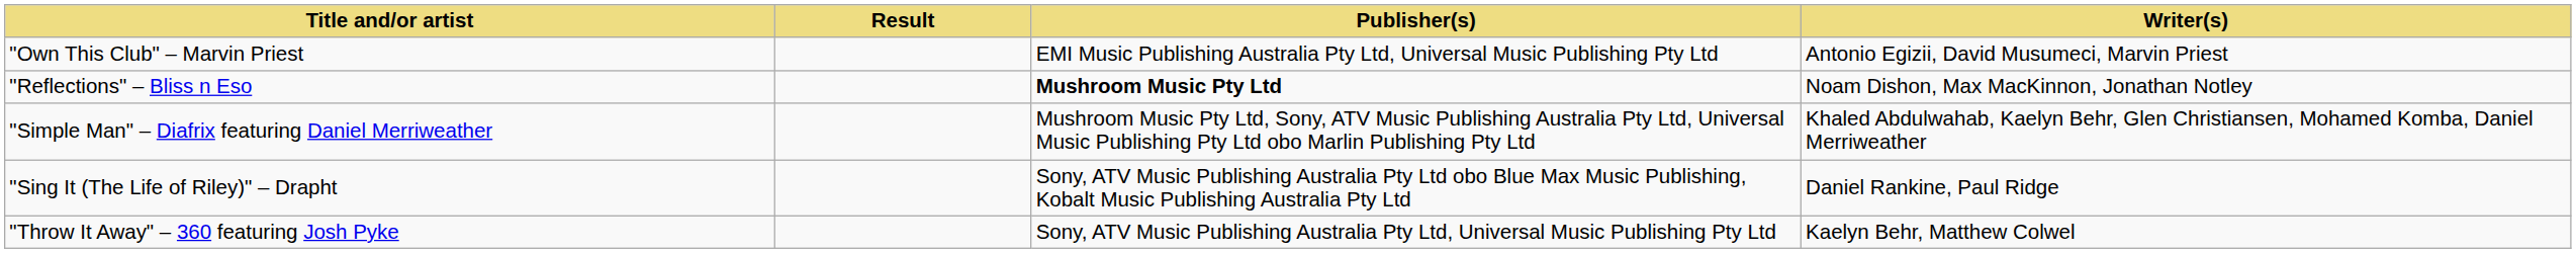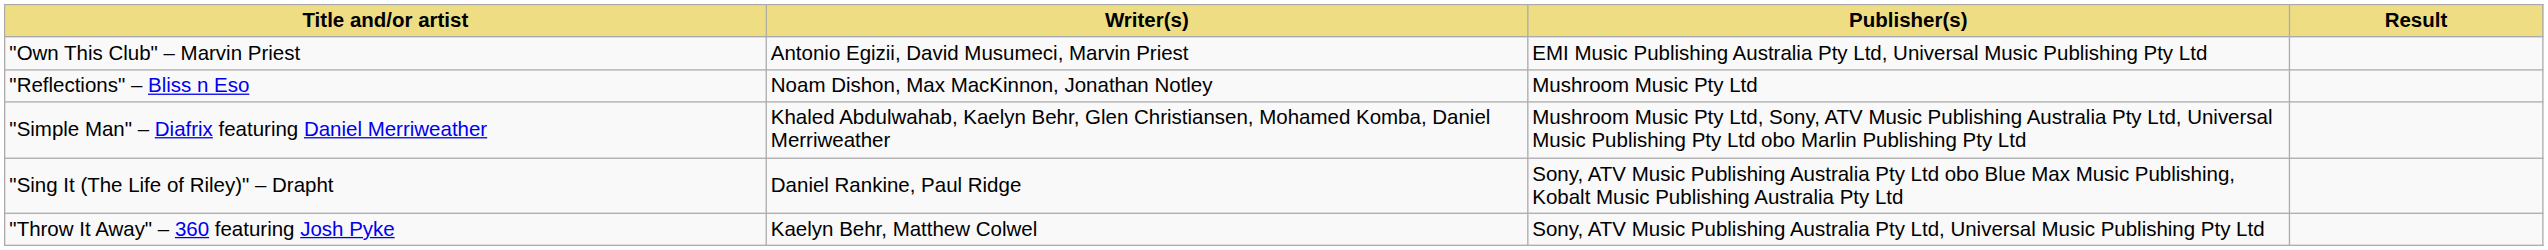columns swapped: Writer(s) <-> Result
"Reflections" – Bliss n Eso | Publisher(s): bold -> normal
